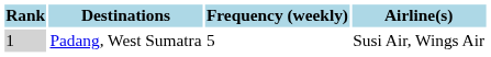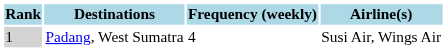Padang, West Sumatra | Frequency (weekly): 5 -> 4
